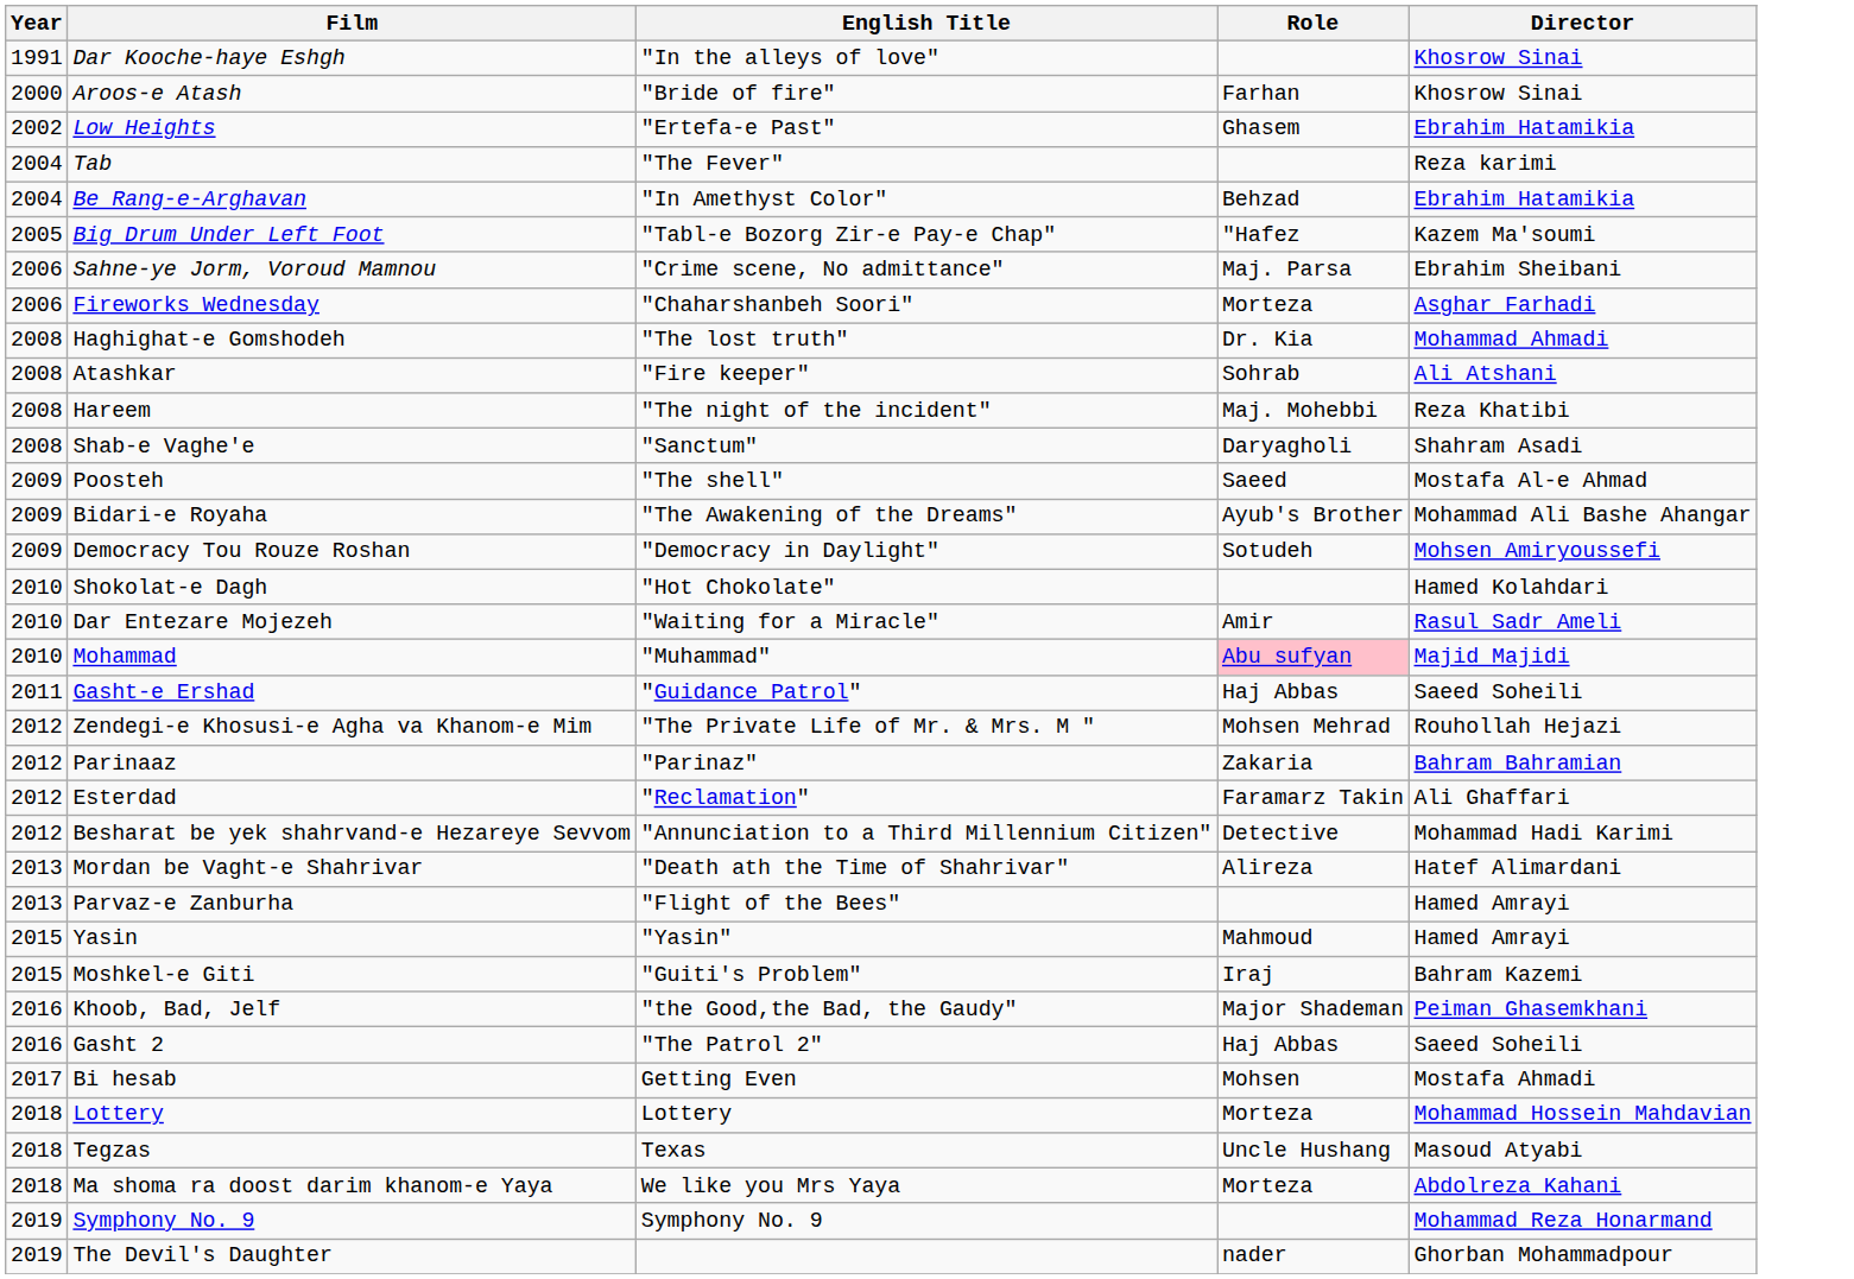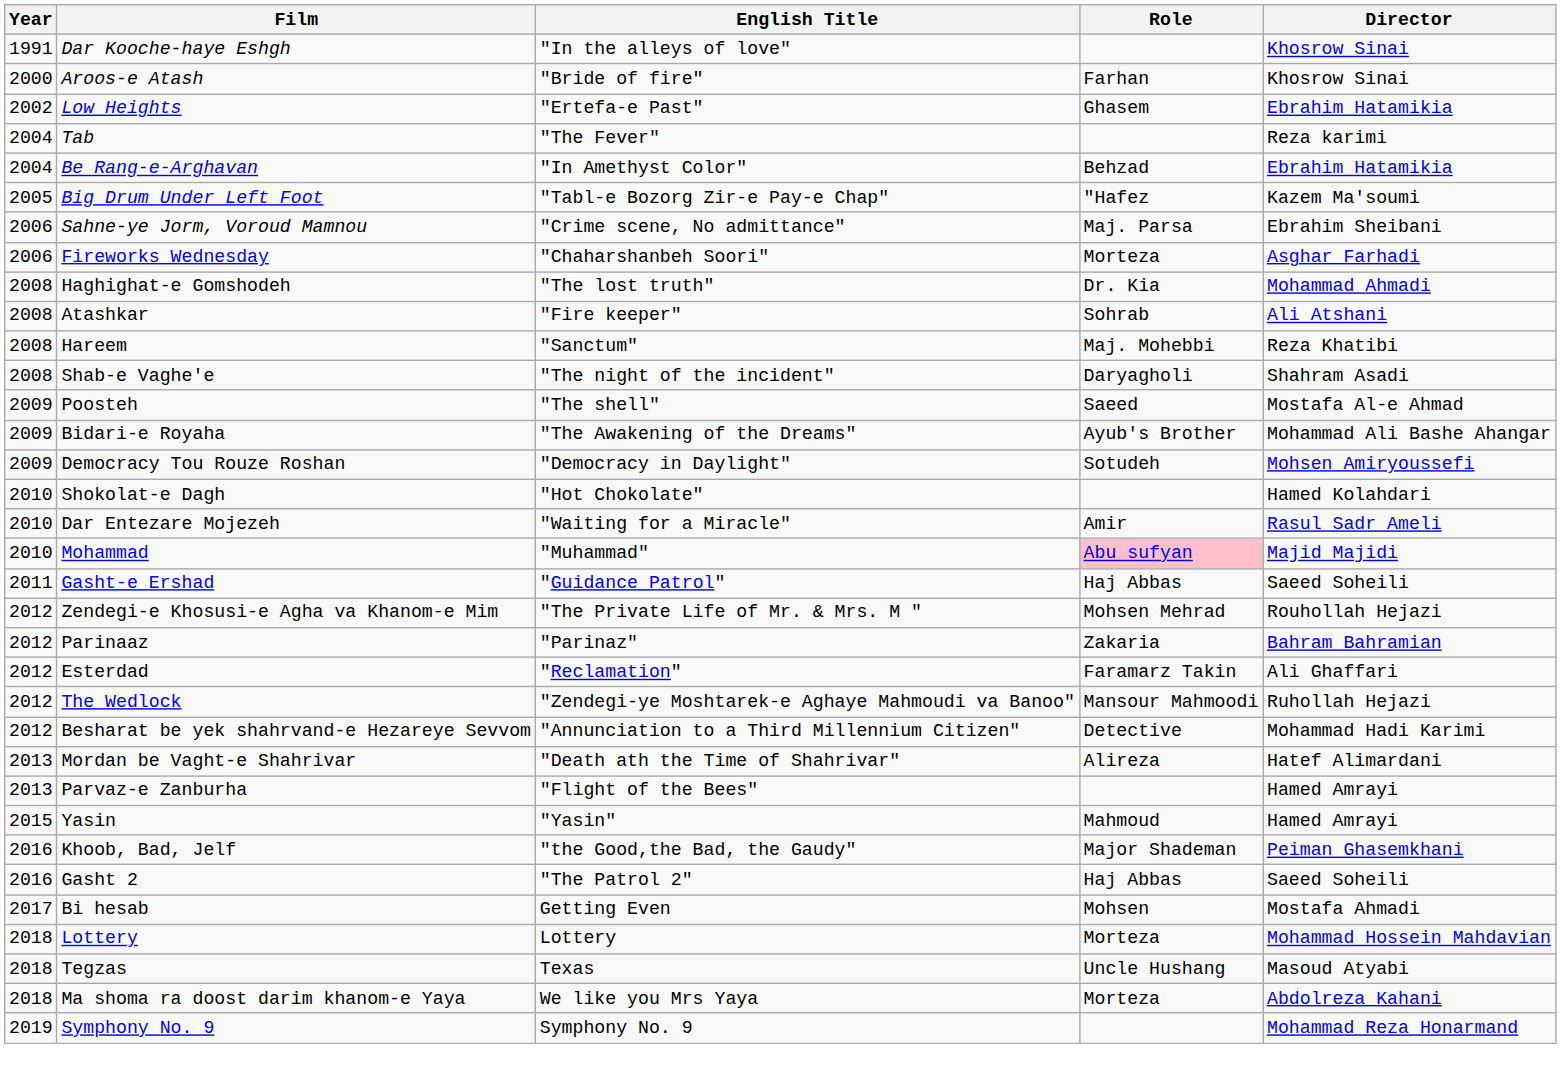Hareem | English Title: "The night of the incident" -> "Sanctum"
Shab-e Vaghe'e | English Title: "Sanctum" -> "The night of the incident"
+ row: 2012 | The Wedlock | "Zendegi-ye Moshtarek-e Aghaye Mahmoudi va Banoo" | Mansour Mahmoodi | Ruhollah Hejazi
- row: 2015 | Moshkel-e Giti | "Guiti's Problem" | Iraj | Bahram Kazemi
- row: 2019 | The Devil's Daughter | nader | Ghorban Mohammadpour
